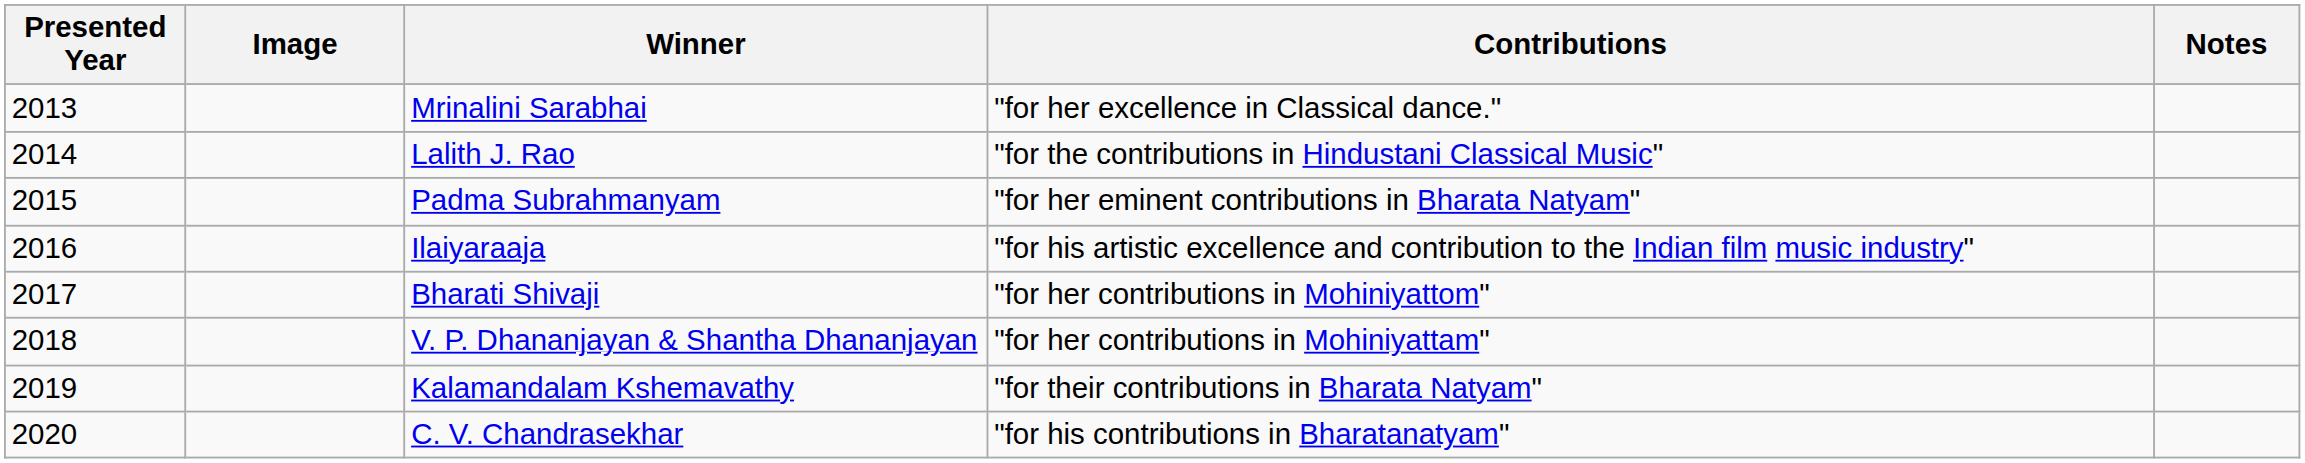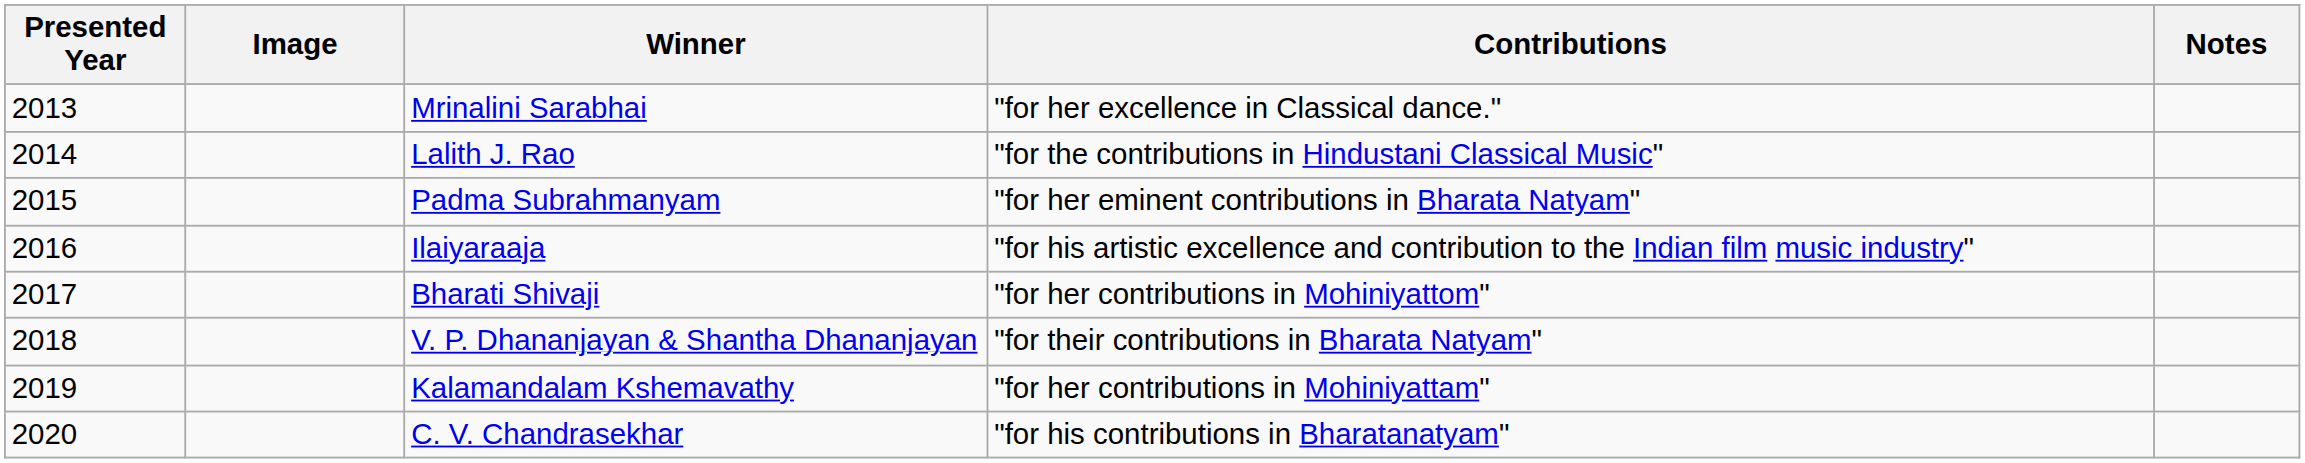V. P. Dhananjayan & Shantha Dhananjayan | Contributions: "for her contributions in Mohiniyattam" -> "for their contributions in Bharata Natyam"
Kalamandalam Kshemavathy | Contributions: "for their contributions in Bharata Natyam" -> "for her contributions in Mohiniyattam"
